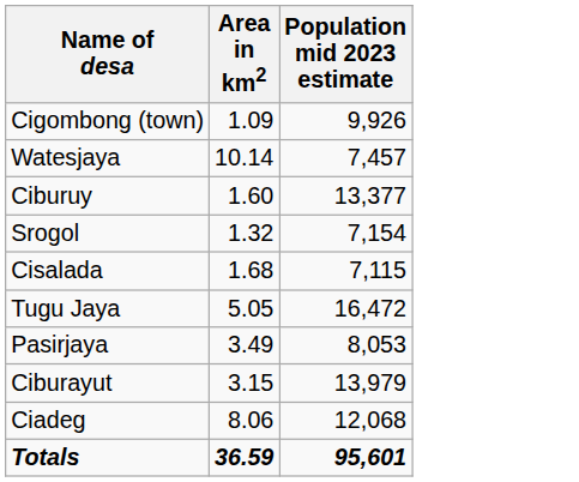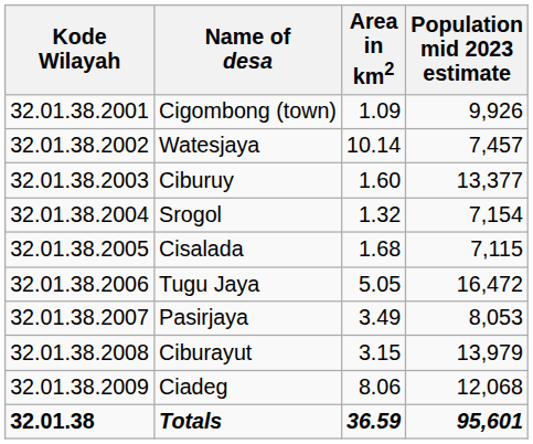+ column: Kode Wilayah | 32.01.38.2001 | 32.01.38.2002 | 32.01.38.2003 | 32.01.38.2004 | 32.01.38.2005 | 32.01.38.2006 | 32.01.38.2007 | 32.01.38.2008 | 32.01.38.2009 | 32.01.38
